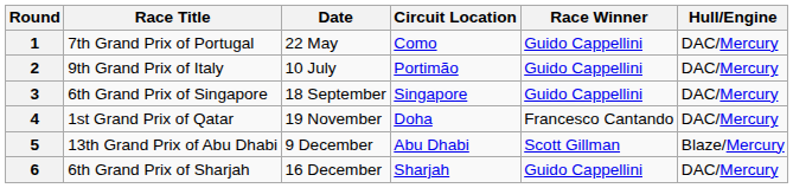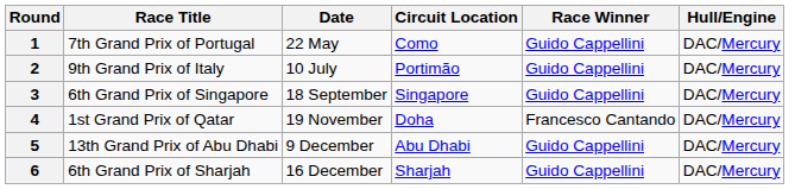5 | Race Winner: Scott Gillman -> Guido Cappellini
5 | Hull/Engine: Blaze/Mercury -> DAC/Mercury
